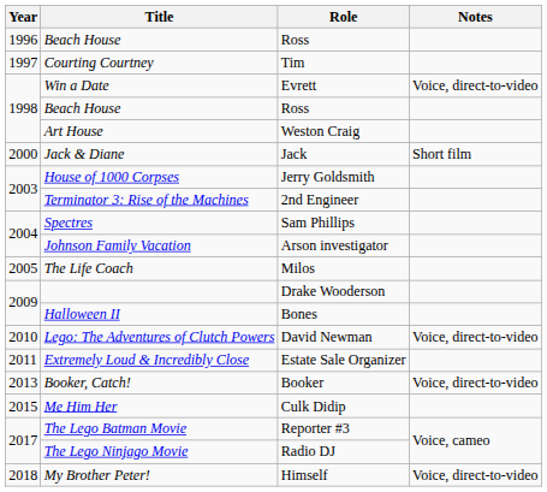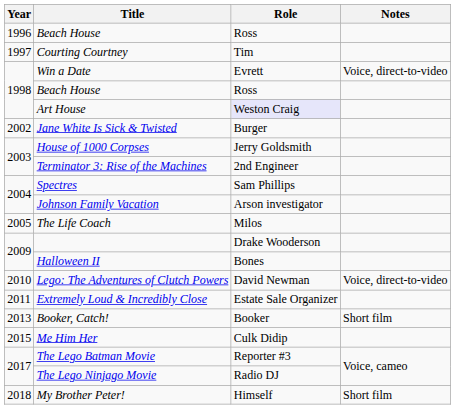Art House | Role: no background -> lavender background
- row: 2000 | Jack & Diane | Jack | Short film
+ row: 2002 | Jane White Is Sick & Twisted | Burger
Booker, Catch! | Notes: Voice, direct-to-video -> Short film
My Brother Peter! | Notes: Voice, direct-to-video -> Short film
